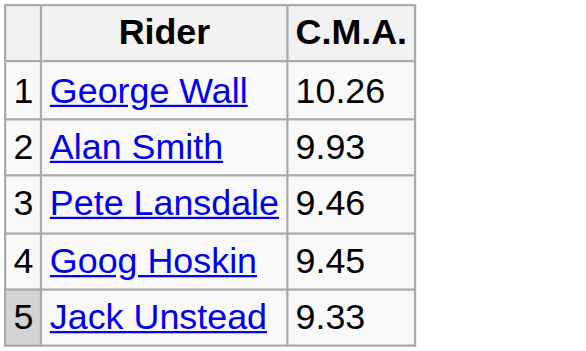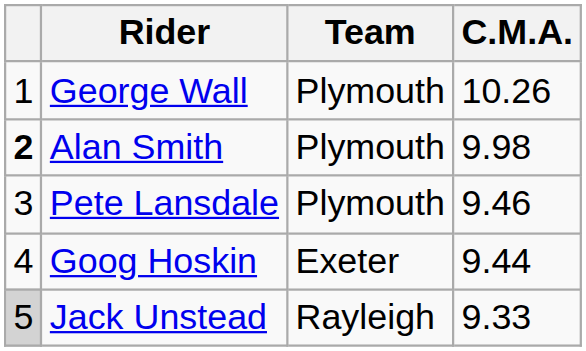+ column: Team | Plymouth | Plymouth | Plymouth | Exeter | Rayleigh
Alan Smith | column 1: normal -> bold
Alan Smith | C.M.A.: 9.93 -> 9.98
Goog Hoskin | C.M.A.: 9.45 -> 9.44
